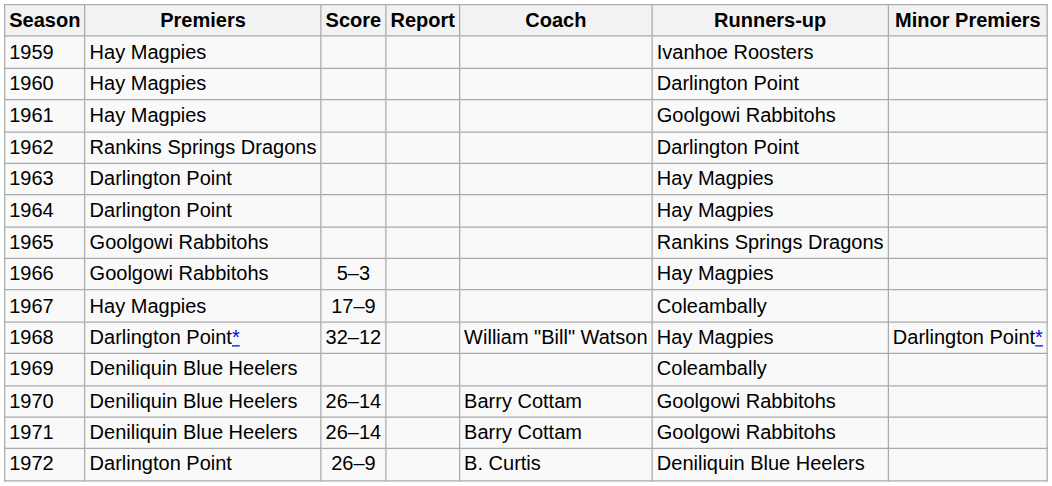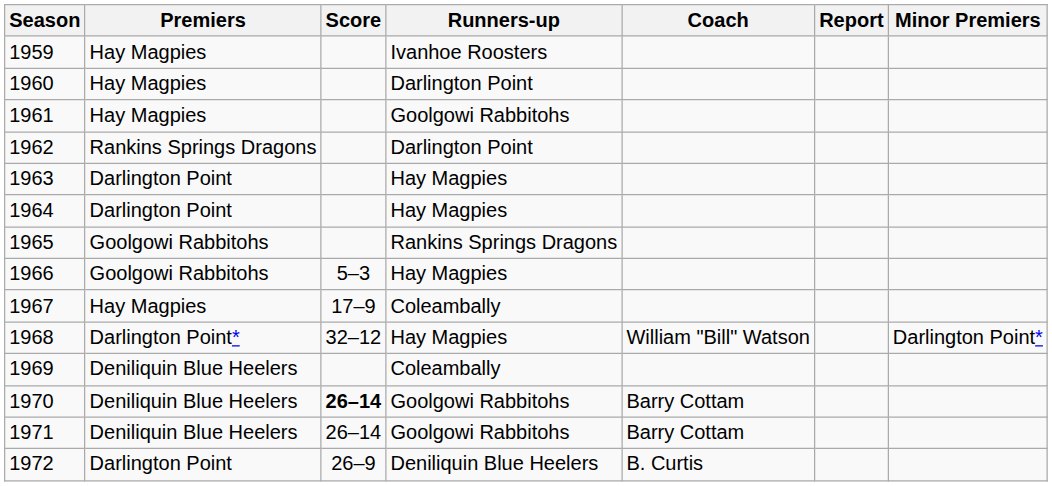columns swapped: Runners-up <-> Report
1970 | Score: normal -> bold
